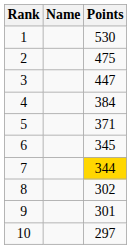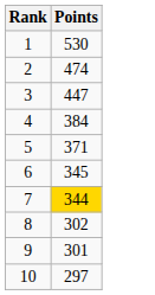- column: Name
2 | Points: 475 -> 474
